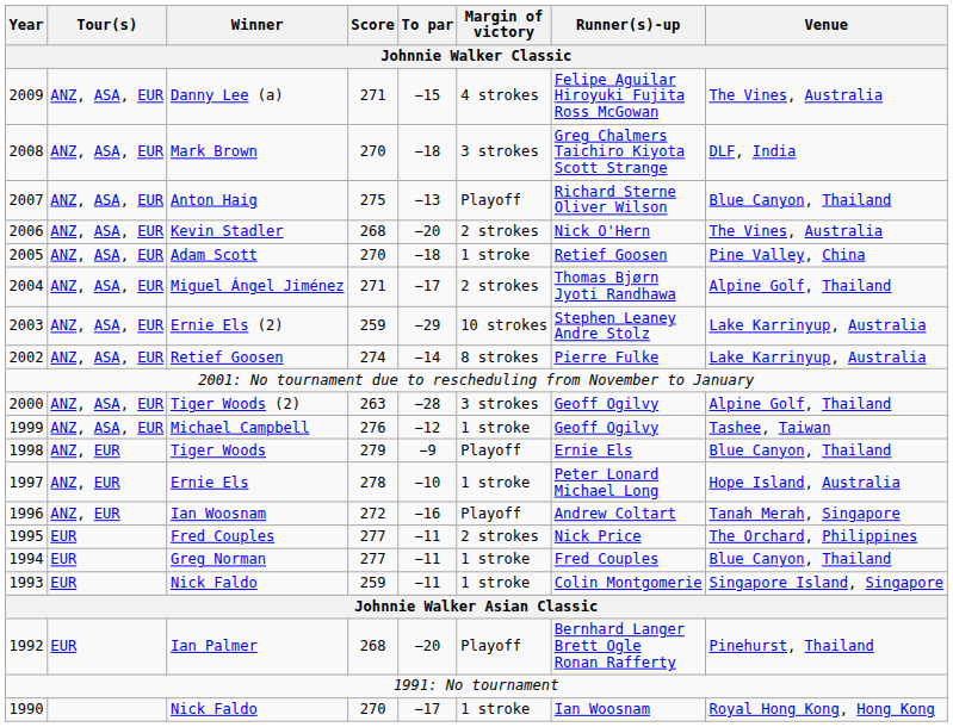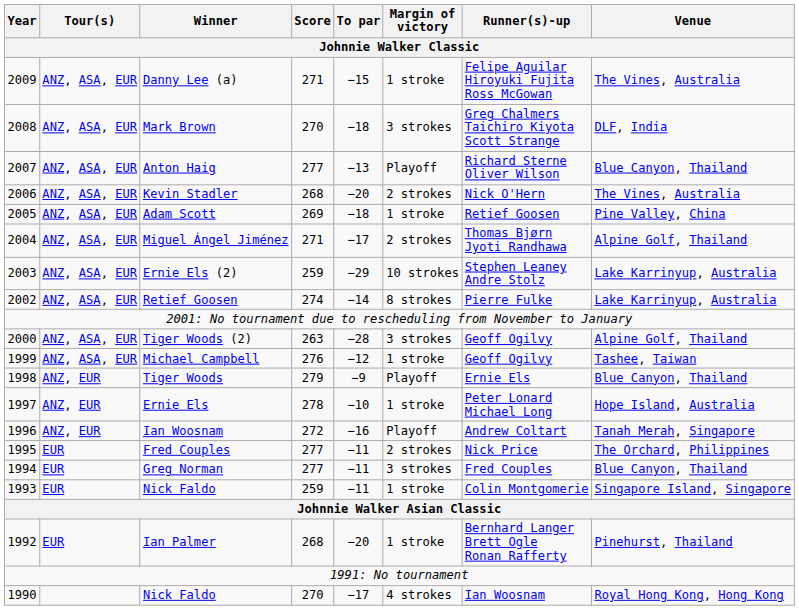Danny Lee (a) | Margin of victory: 4 strokes -> 1 stroke
Anton Haig | Score: 275 -> 277
Adam Scott | Score: 270 -> 269
Greg Norman | Margin of victory: 1 stroke -> 3 strokes
Ian Palmer | Margin of victory: Playoff -> 1 stroke
1990 / Nick Faldo | Margin of victory: 1 stroke -> 4 strokes
